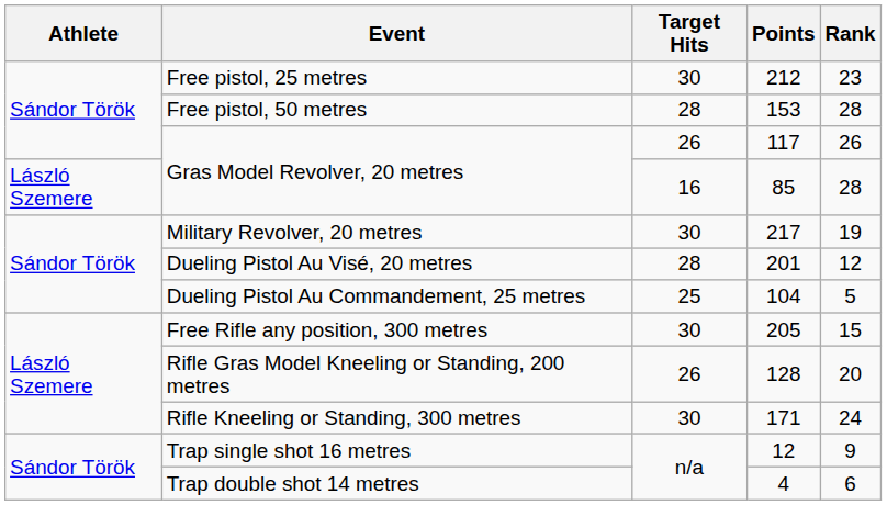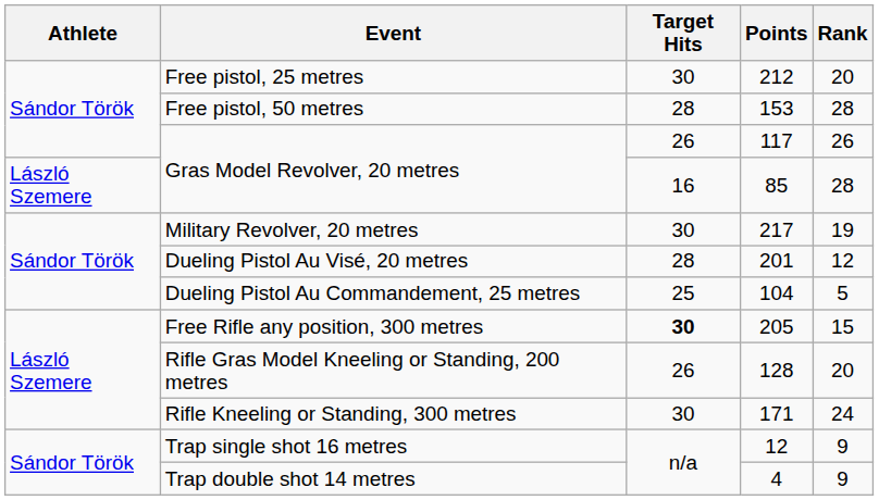Free pistol, 25 metres | Rank: 23 -> 20
Free Rifle any position, 300 metres | Target Hits: normal -> bold
Trap double shot 14 metres | Rank: 6 -> 9
